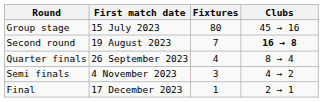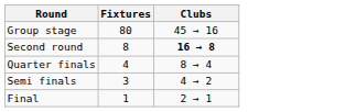- column: First match date | 15 July 2023 | 19 August 2023 | 26 September 2023 | 4 November 2023 | 17 December 2023
Second round | Fixtures: 7 -> 8
